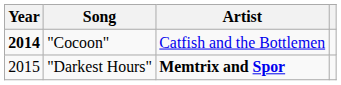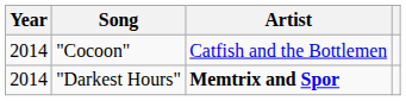"Cocoon" | Year: bold -> normal
"Darkest Hours" | Year: 2015 -> 2014
